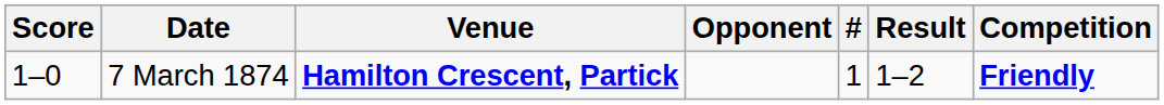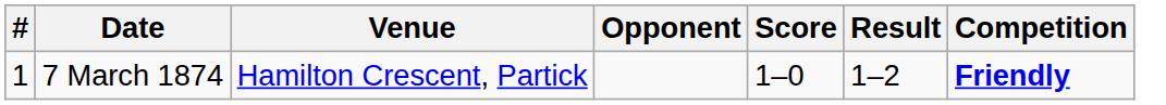columns swapped: # <-> Score
7 March 1874 | Venue: bold -> normal
